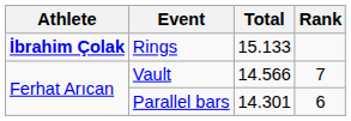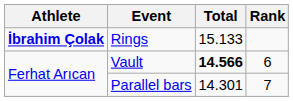Vault | Total: normal -> bold
Vault | Rank: 7 -> 6
Parallel bars | Rank: 6 -> 7
